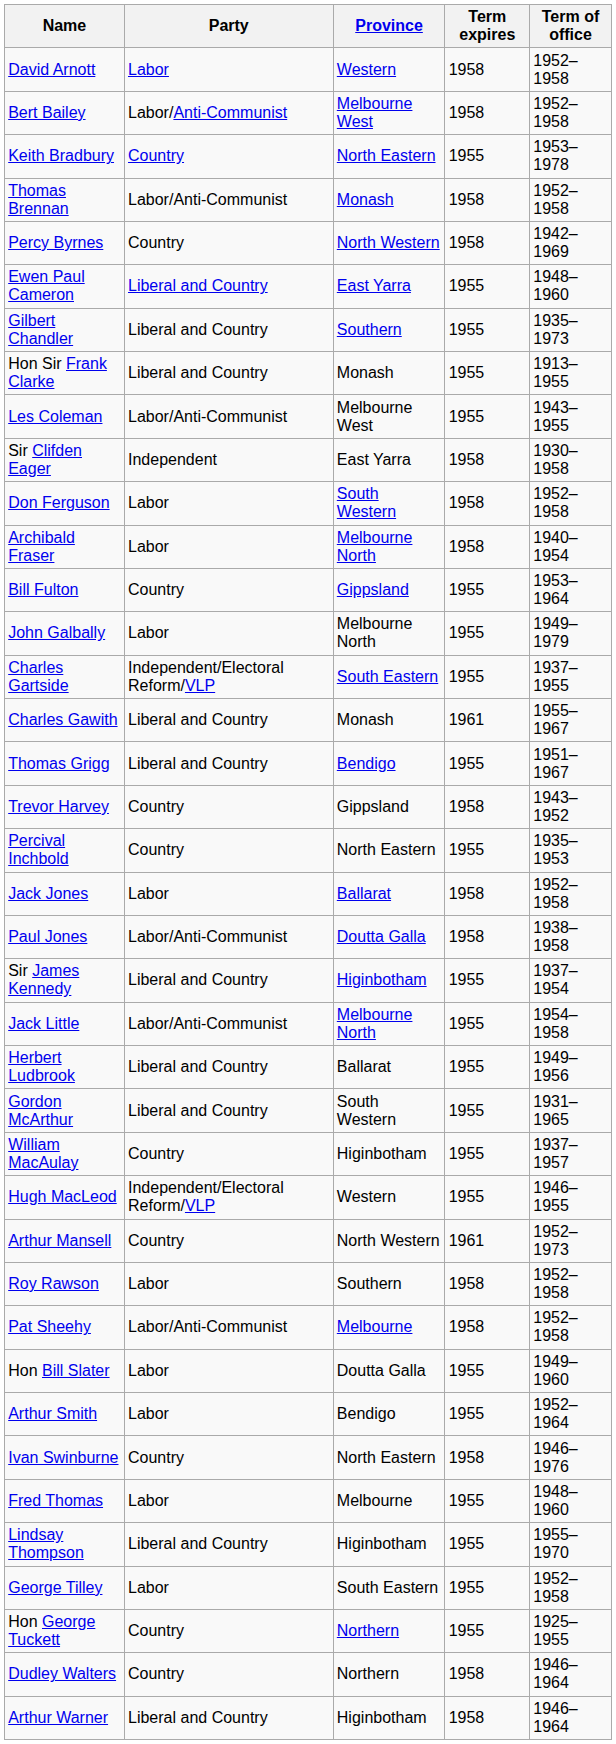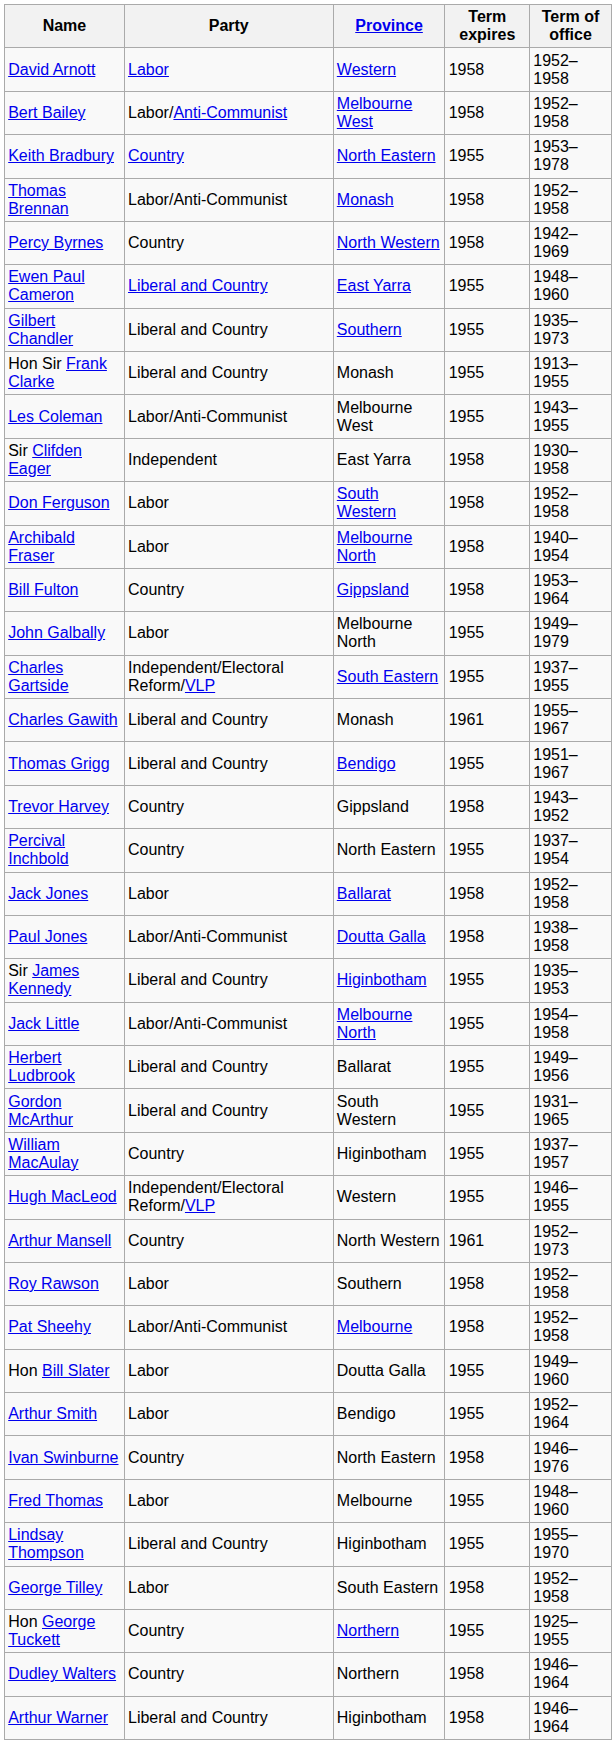Bill Fulton | Term expires: 1955 -> 1958
Percival Inchbold | Term of office: 1935–1953 -> 1937–1954
Sir James Kennedy | Term of office: 1937–1954 -> 1935–1953
George Tilley | Term expires: 1955 -> 1958
